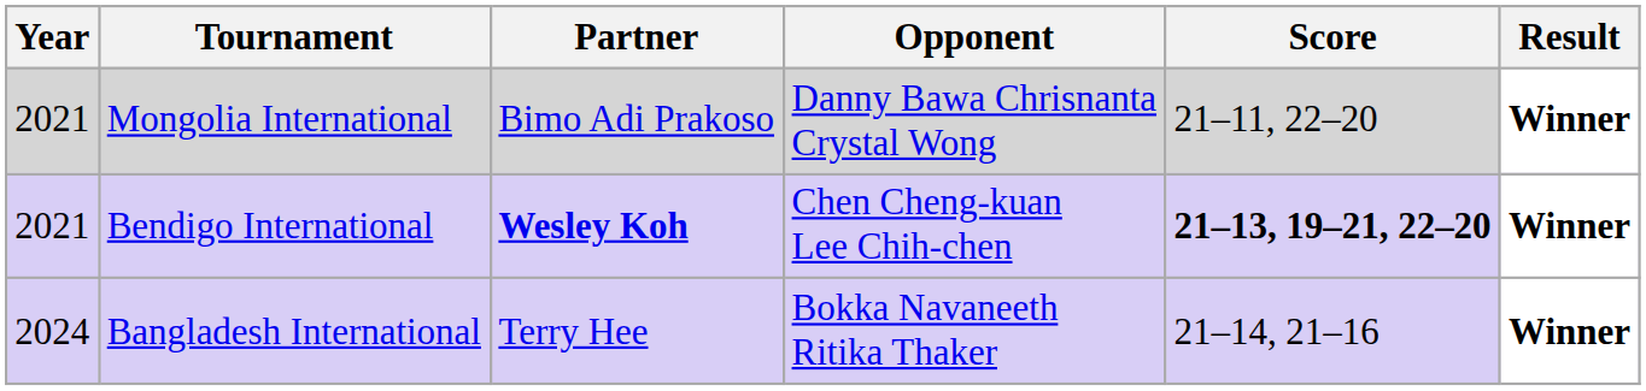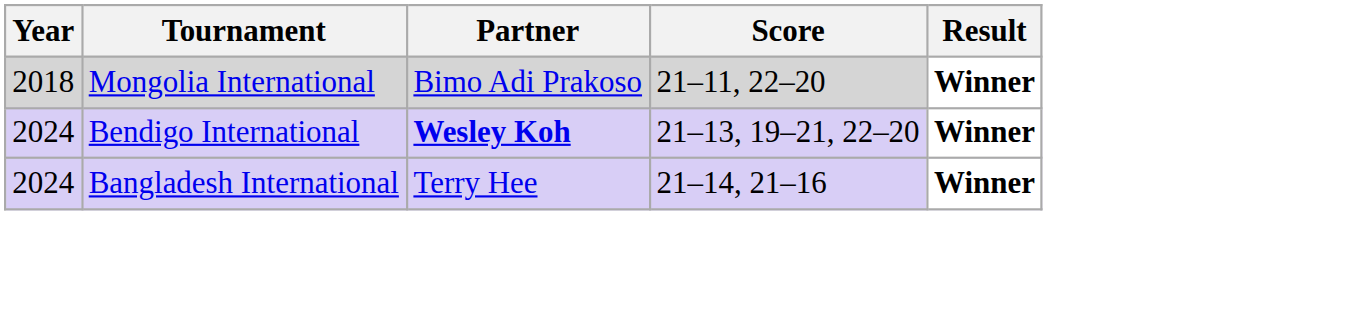- column: Opponent | Danny Bawa Chrisnanta Crystal Wong | Chen Cheng-kuan Lee Chih-chen | Bokka Navaneeth Ritika Thaker
Mongolia International | Year: 2021 -> 2018
Bendigo International | Year: 2021 -> 2024
Bendigo International | Score: bold -> normal
